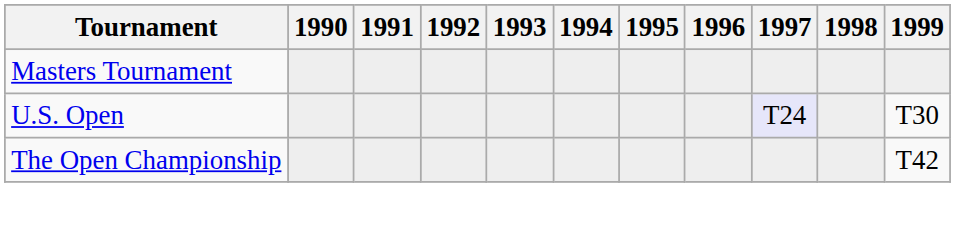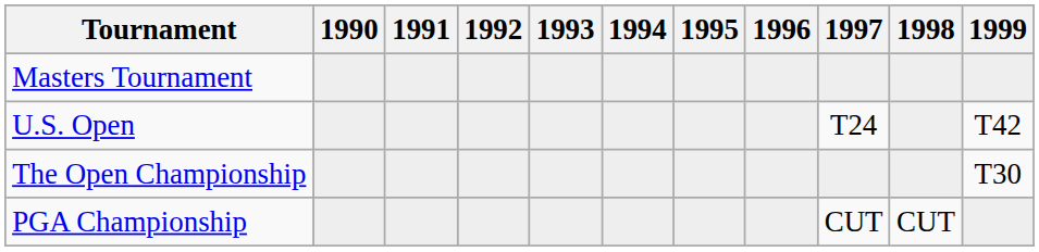U.S. Open | 1997: lavender background -> no background
U.S. Open | 1999: T30 -> T42
The Open Championship | 1999: T42 -> T30
+ row: PGA Championship | CUT | CUT
